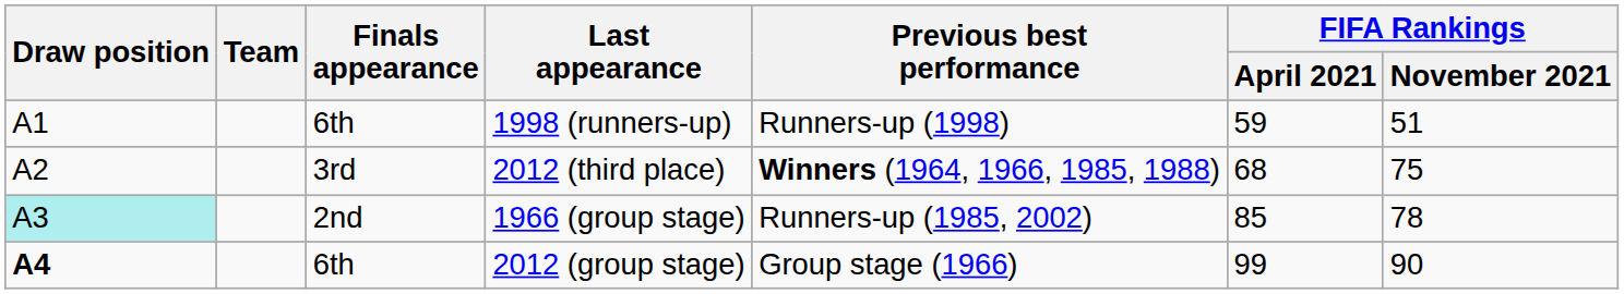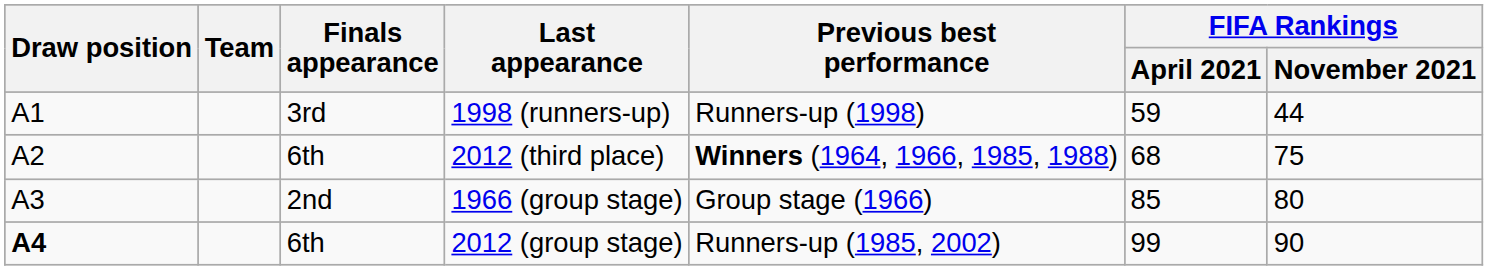1998 (runners-up) | Finals appearance: 6th -> 3rd
1998 (runners-up) | FIFA Rankings / November 2021: 51 -> 44
2012 (third place) | Finals appearance: 3rd -> 6th
1966 (group stage) | Draw position: paleturquoise background -> no background
1966 (group stage) | Previous best performance: Runners-up (1985, 2002) -> Group stage (1966)
1966 (group stage) | FIFA Rankings / November 2021: 78 -> 80
2012 (group stage) | Previous best performance: Group stage (1966) -> Runners-up (1985, 2002)
